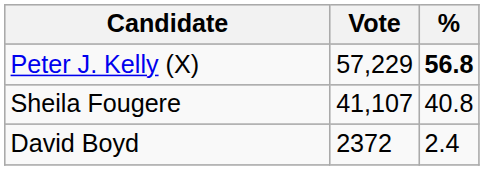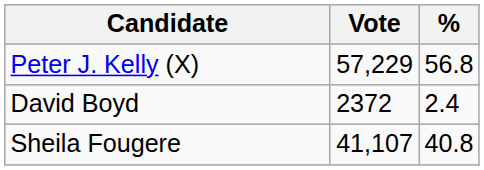Peter J. Kelly (X) | %: bold -> normal
rows swapped: Sheila Fougere <-> David Boyd
